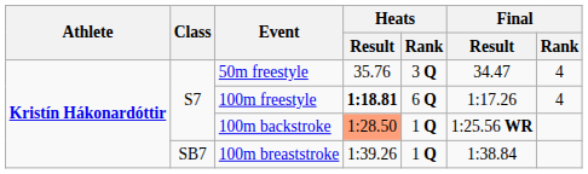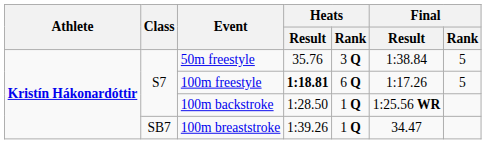50m freestyle | Final / Result: 34.47 -> 1:38.84
50m freestyle | Final / Rank: 4 -> 5
100m freestyle | Final / Rank: 4 -> 5
100m backstroke | Heats / Result: lightsalmon background -> no background
100m breaststroke | Final / Result: 1:38.84 -> 34.47
